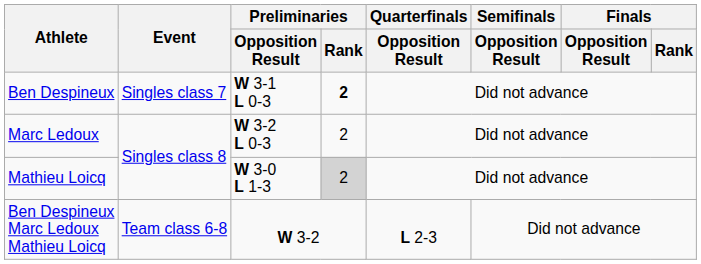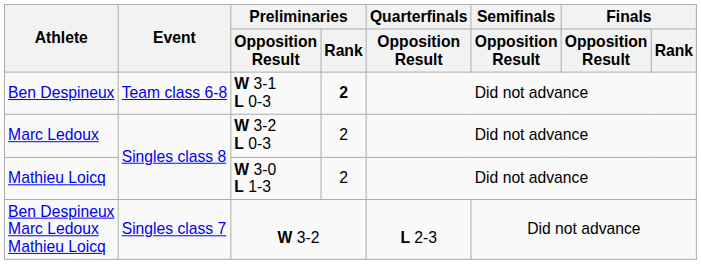Ben Despineux | Event: Singles class 7 -> Team class 6-8
Mathieu Loicq | Preliminaries / Rank: lightgrey background -> no background
Ben Despineux Marc Ledoux Mathieu Loicq | Event: Team class 6-8 -> Singles class 7
